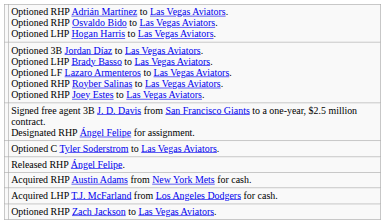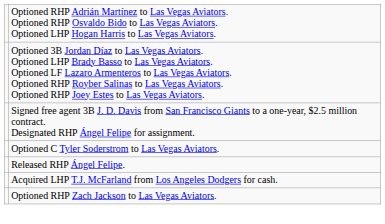- row: Acquired RHP Austin Adams from New York Mets for cash.
